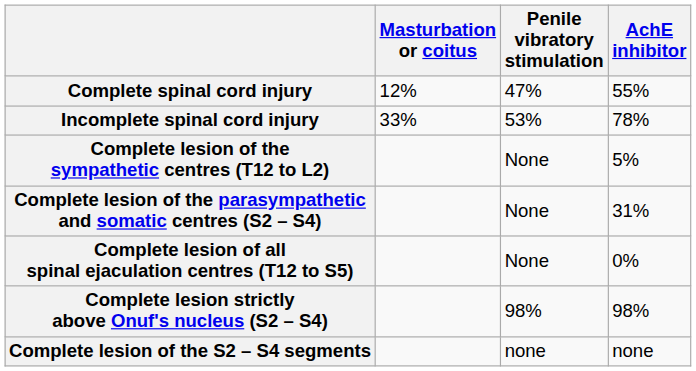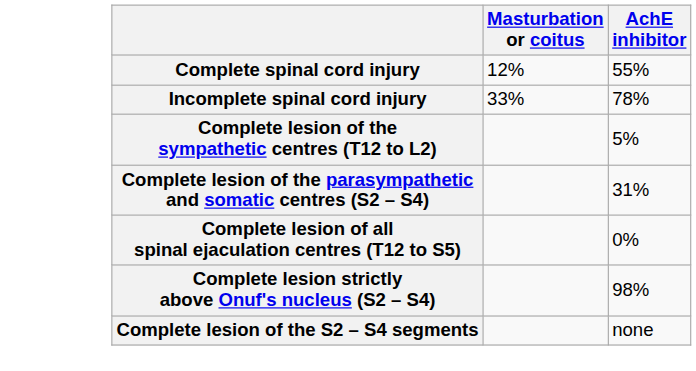- column: Penile vibratory stimulation | 47% | 53% | None | None | None | 98% | none
